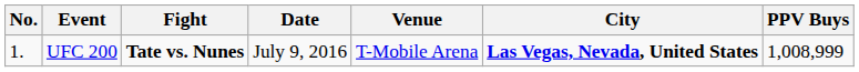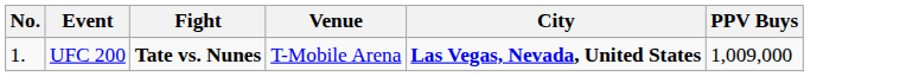- column: Date | July 9, 2016
UFC 200 | PPV Buys: 1,008,999 -> 1,009,000
